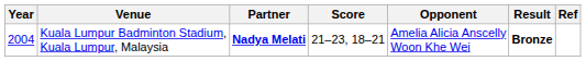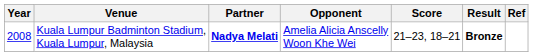columns swapped: Opponent <-> Score
Kuala Lumpur Badminton Stadium, Kuala Lumpur, Malaysia | Year: 2004 -> 2008
